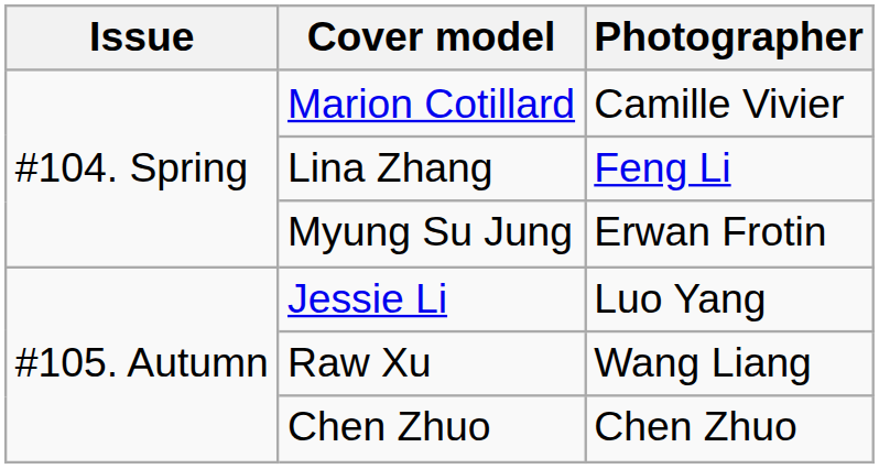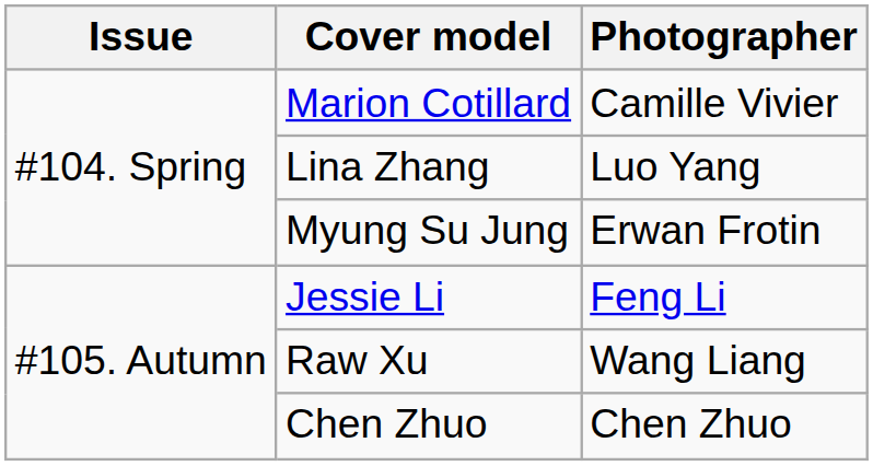Lina Zhang | Photographer: Feng Li -> Luo Yang
Jessie Li | Photographer: Luo Yang -> Feng Li
